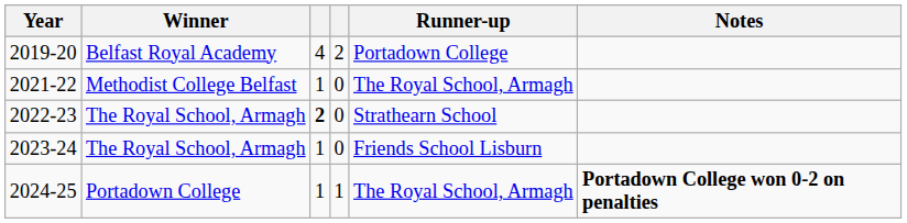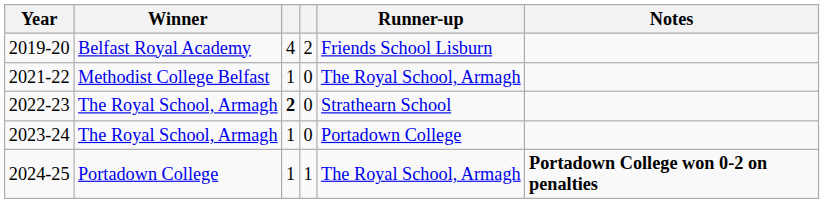2019-20 | Runner-up: Portadown College -> Friends School Lisburn
2023-24 | Runner-up: Friends School Lisburn -> Portadown College
